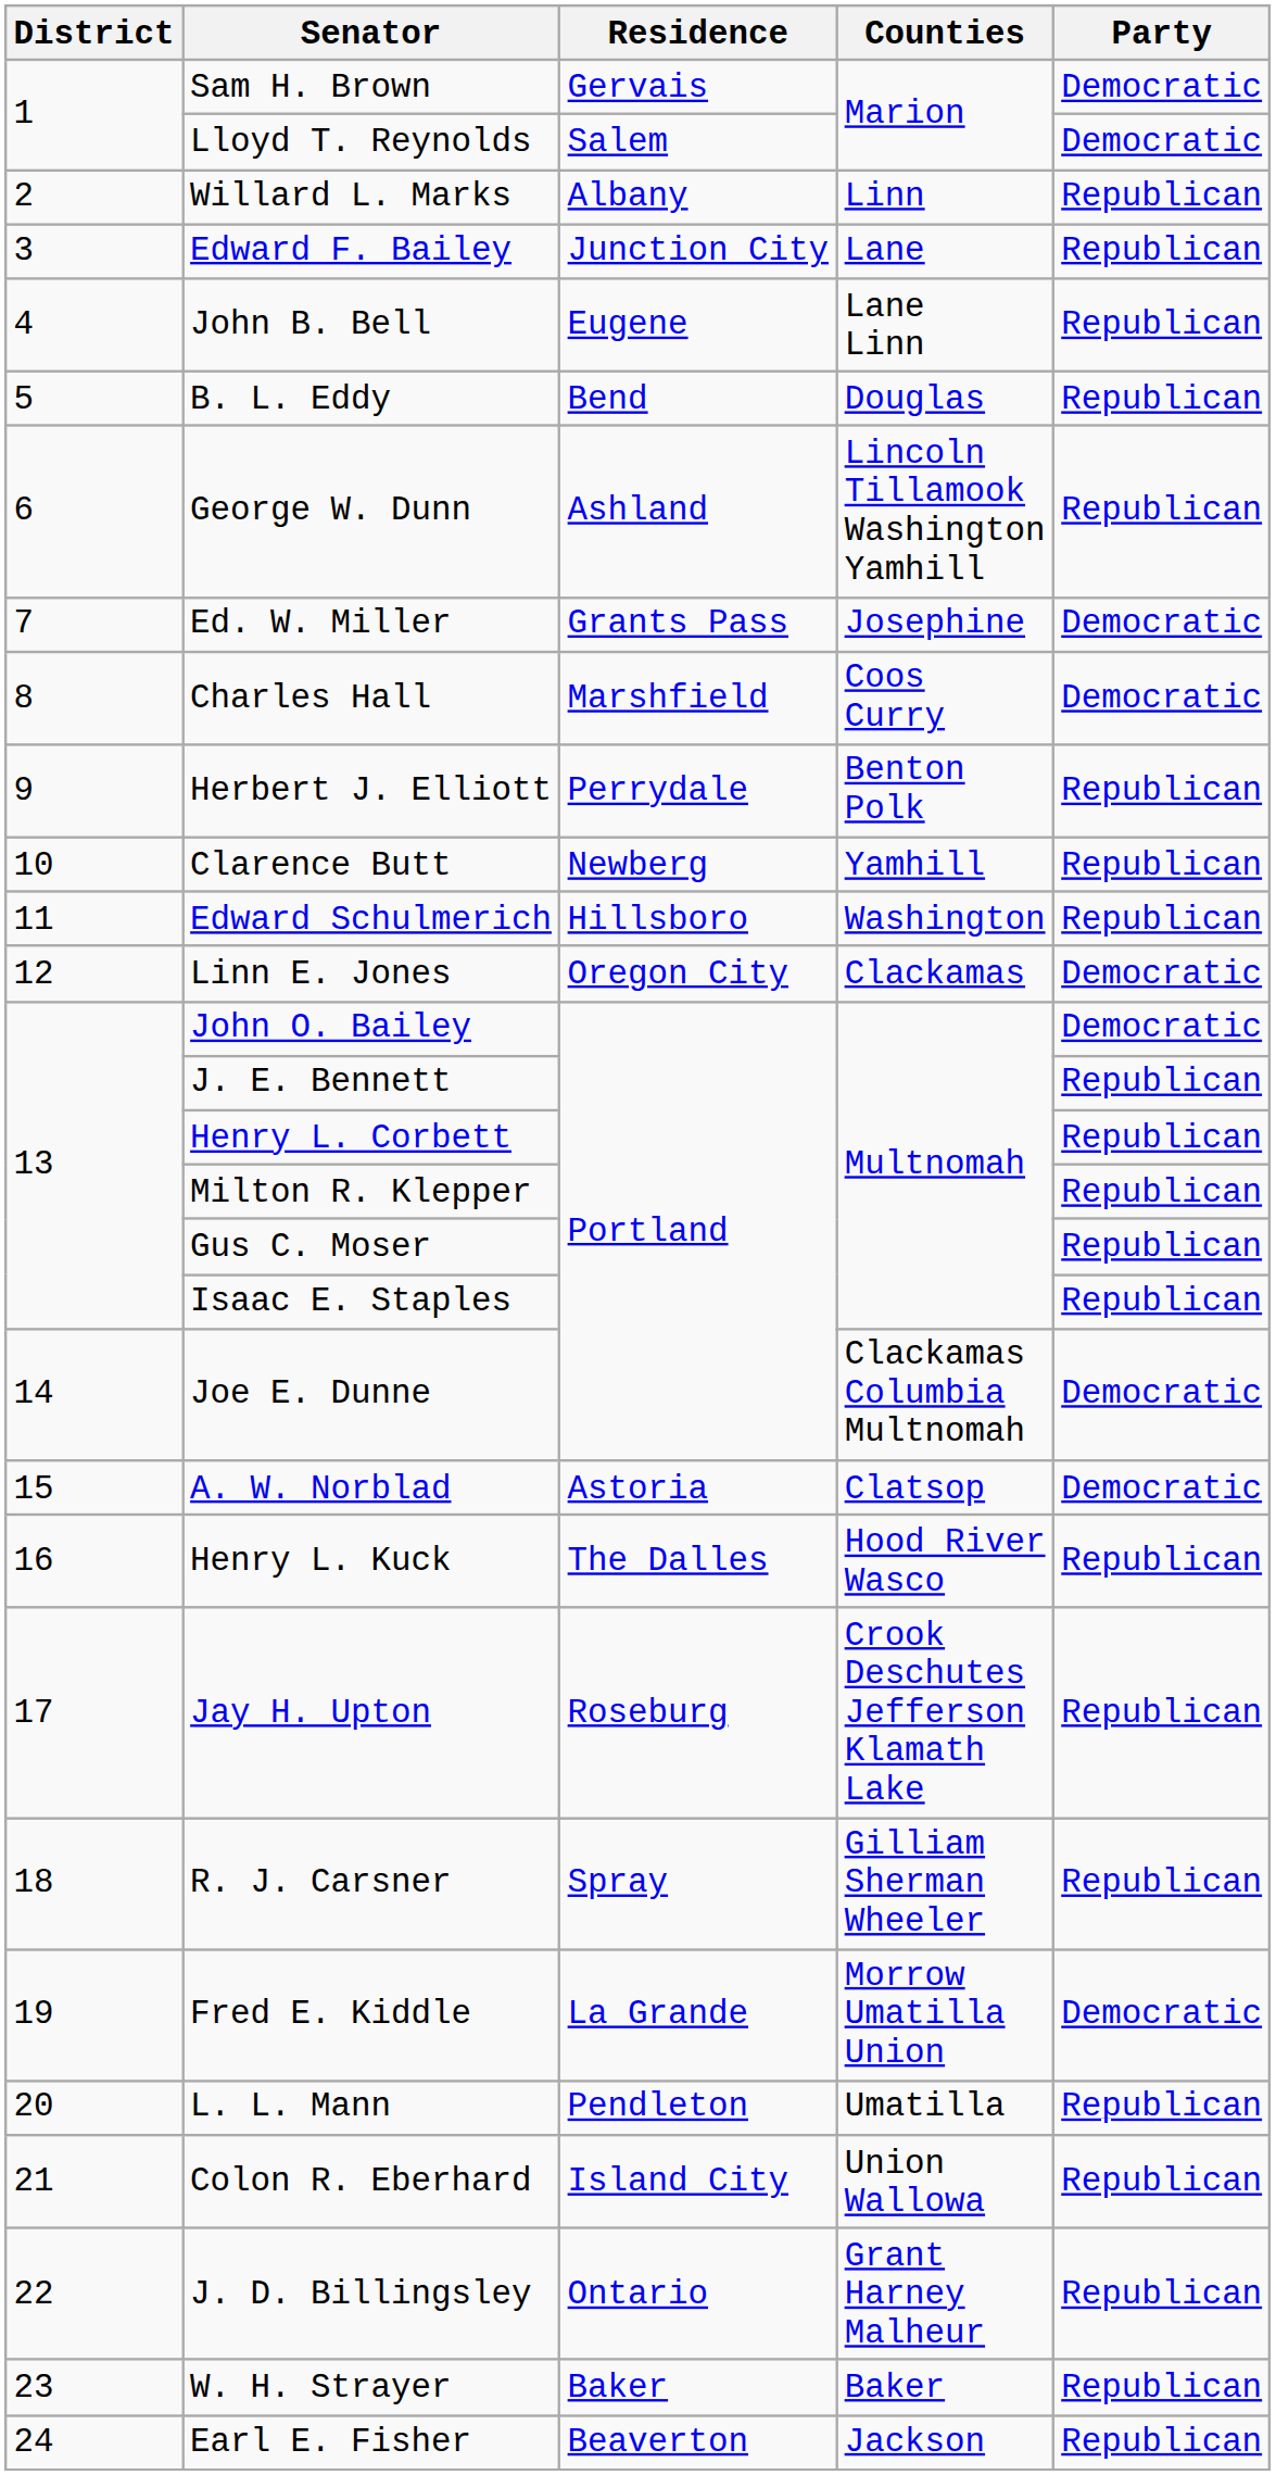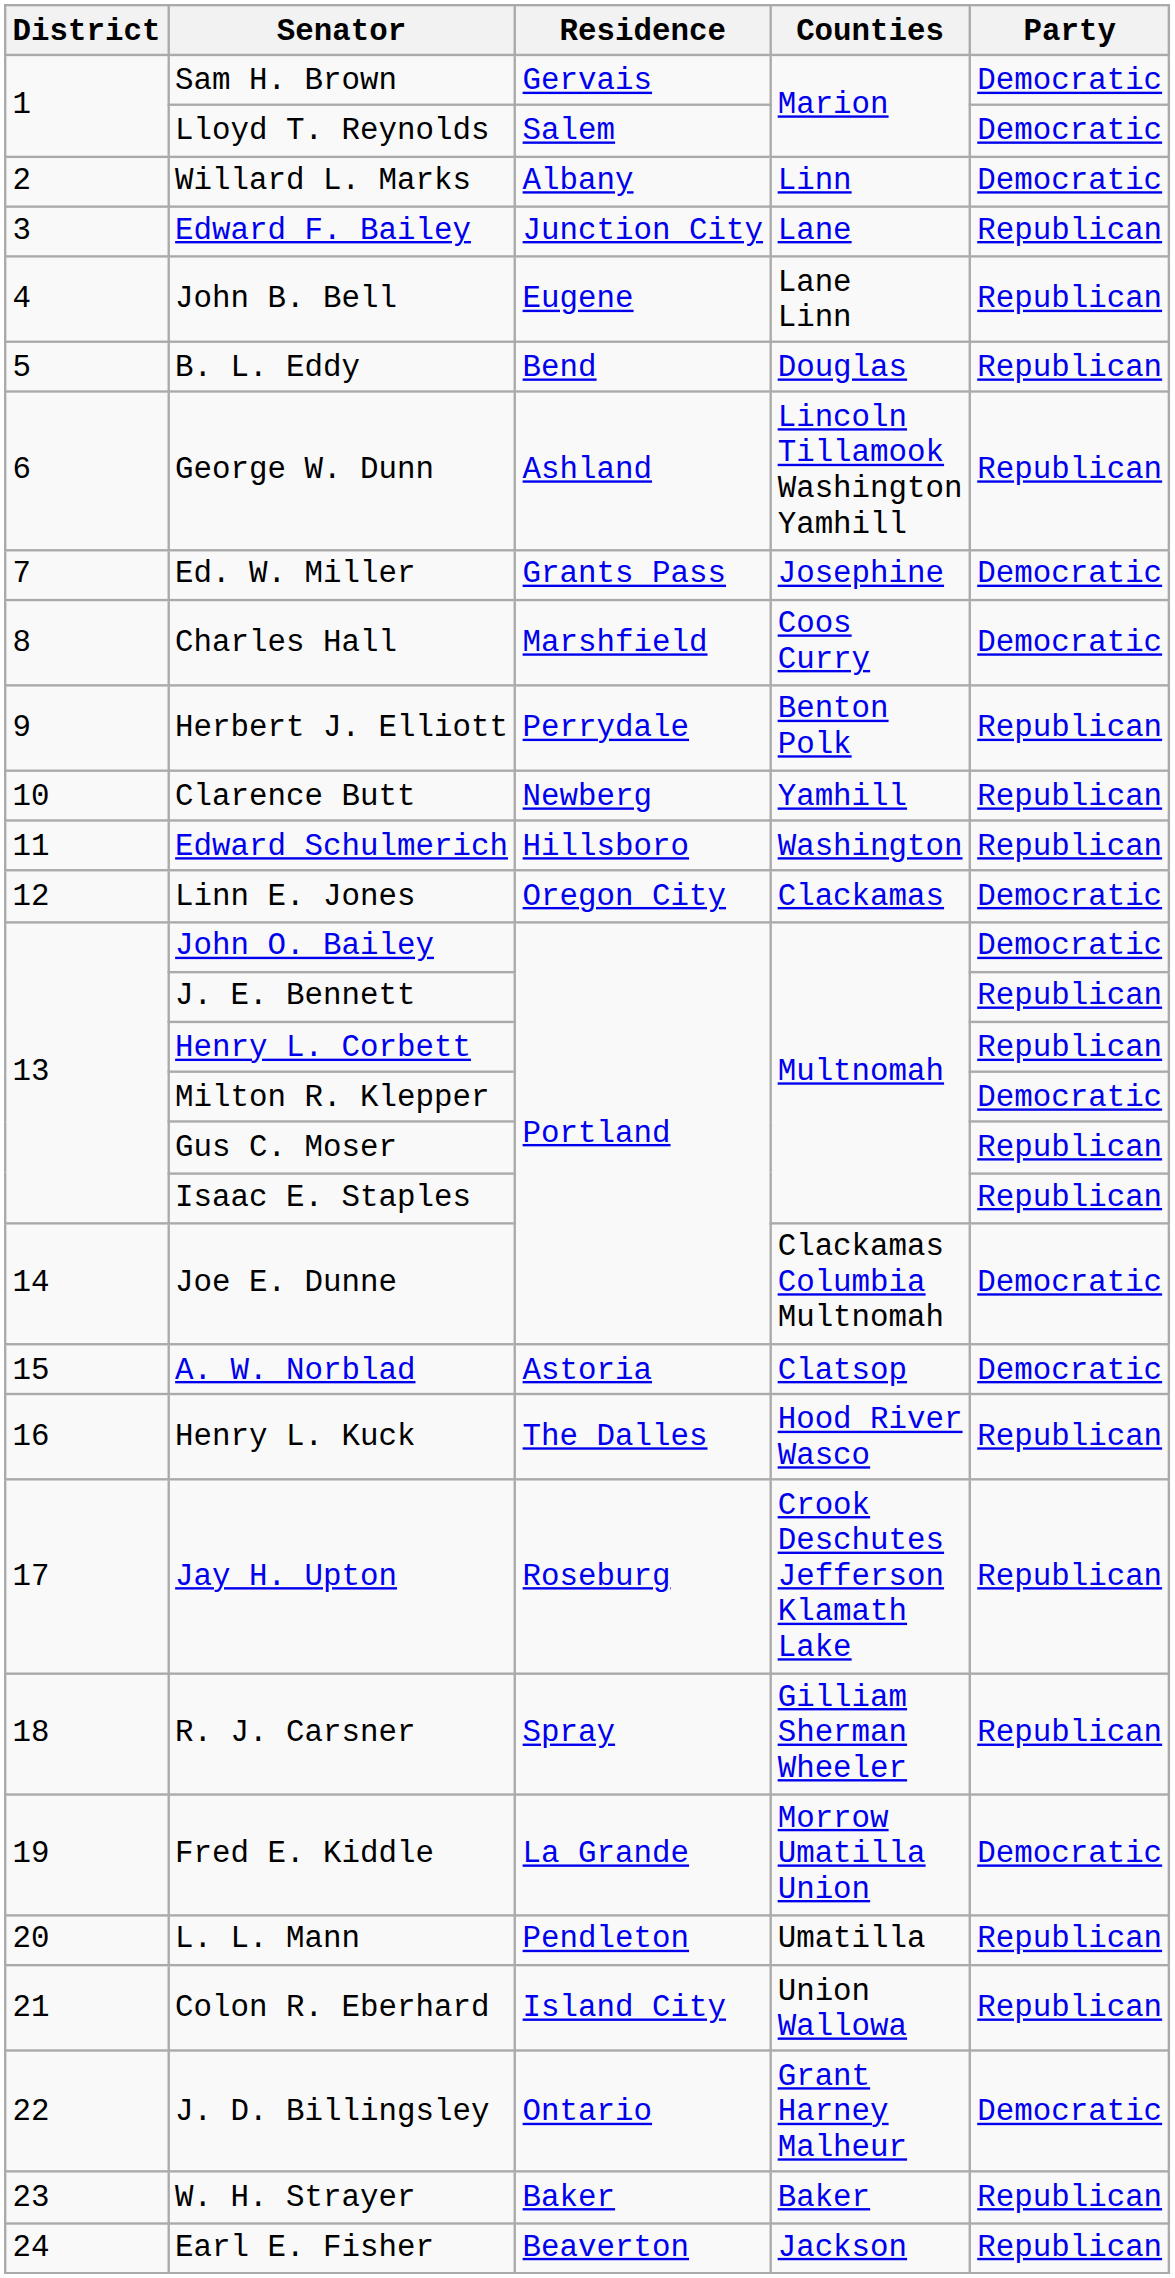Willard L. Marks | Party: Republican -> Democratic
Milton R. Klepper | Party: Republican -> Democratic
J. D. Billingsley | Party: Republican -> Democratic
